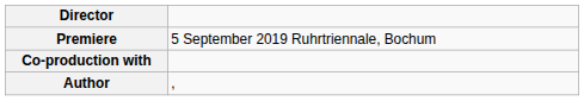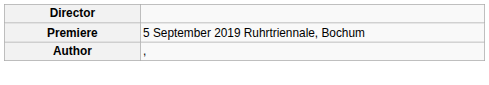- row: Co-production with
